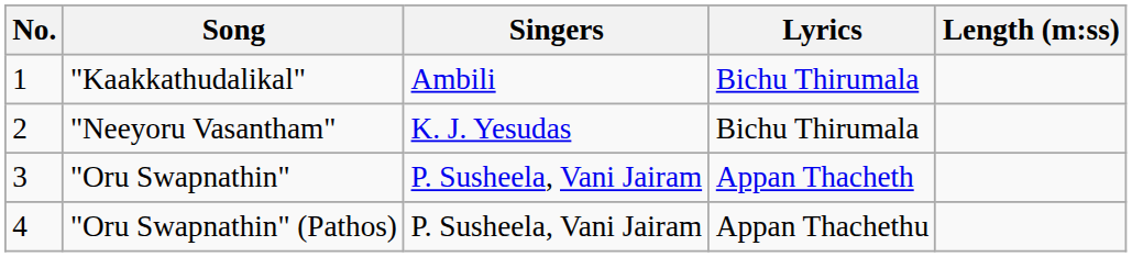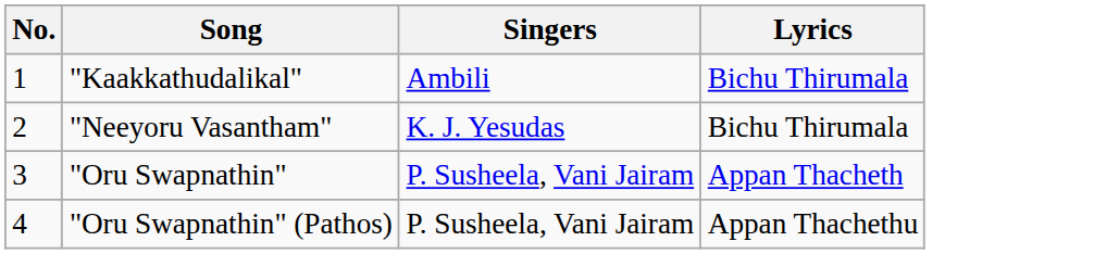- column: Length (m:ss)
